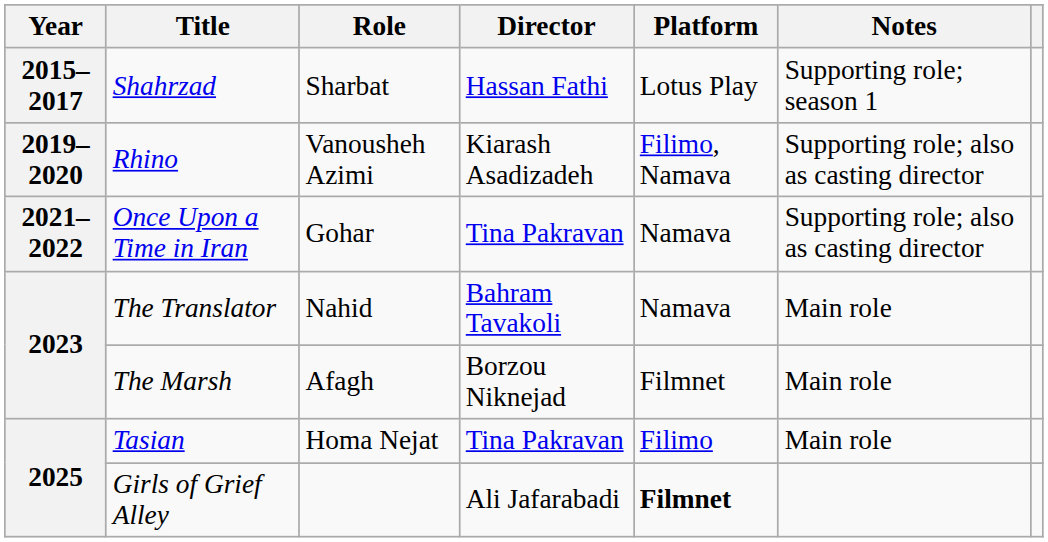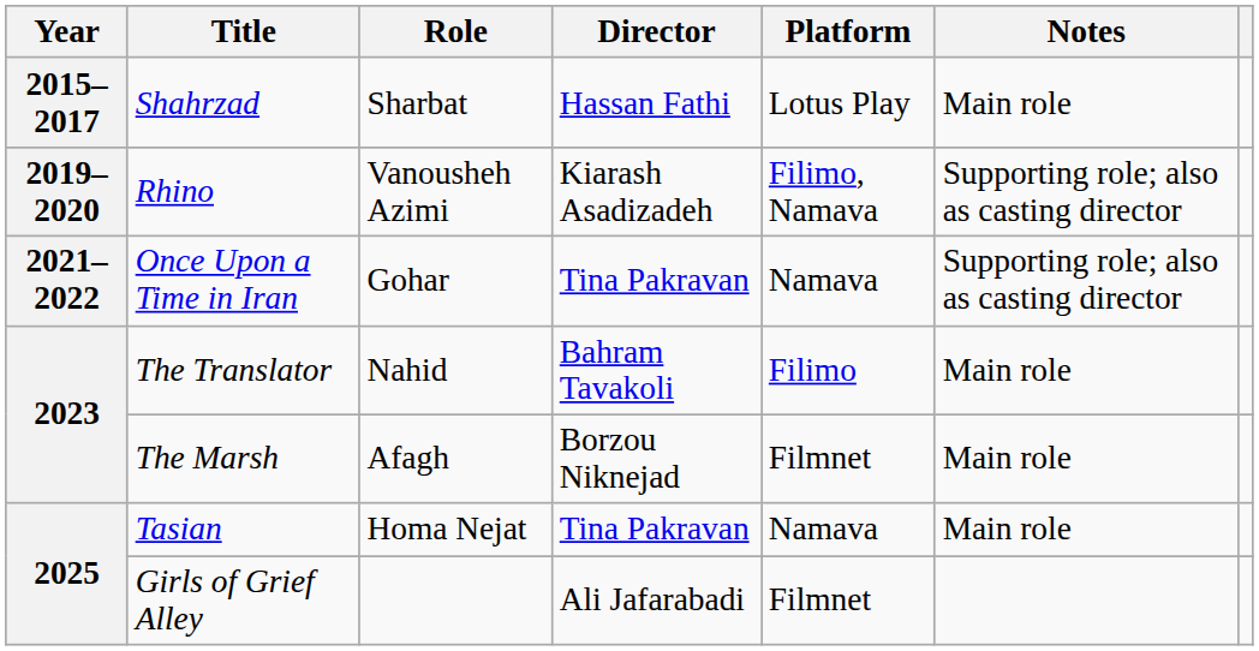Shahrzad | Notes: Supporting role; season 1 -> Main role
The Translator | Platform: Namava -> Filimo
Tasian | Platform: Filimo -> Namava
Girls of Grief Alley | Platform: bold -> normal
